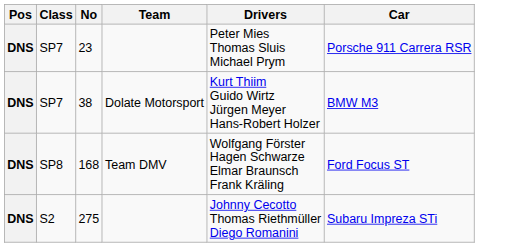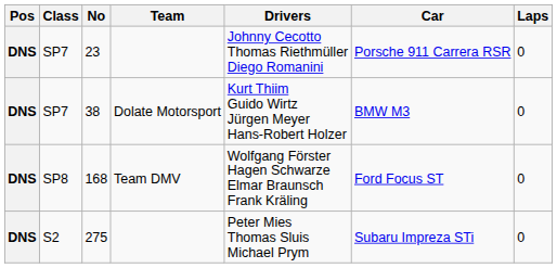+ column: Laps | 0 | 0 | 0 | 0
23 | Drivers: Peter Mies Thomas Sluis Michael Prym -> Johnny Cecotto Thomas Riethmüller Diego Romanini
275 | Drivers: Johnny Cecotto Thomas Riethmüller Diego Romanini -> Peter Mies Thomas Sluis Michael Prym
